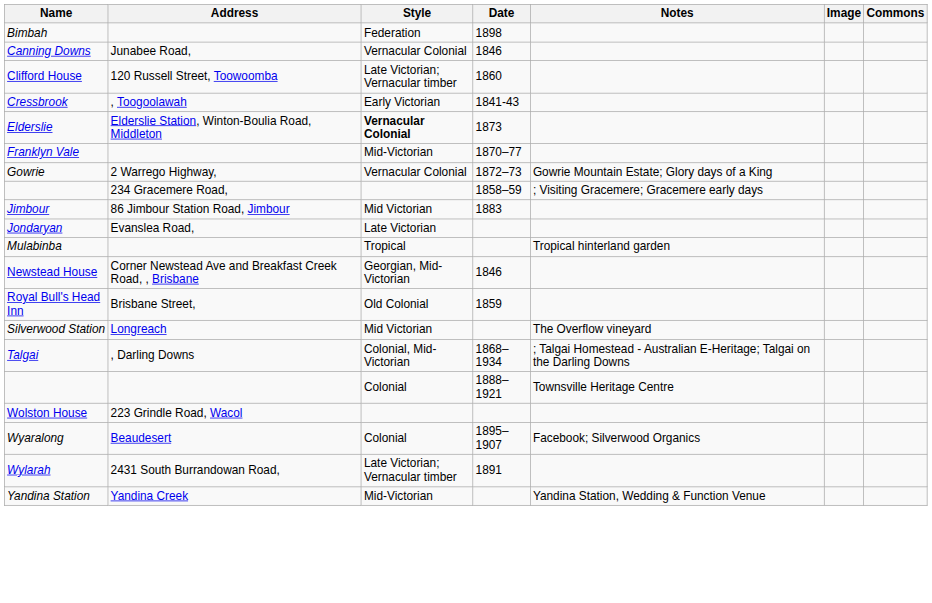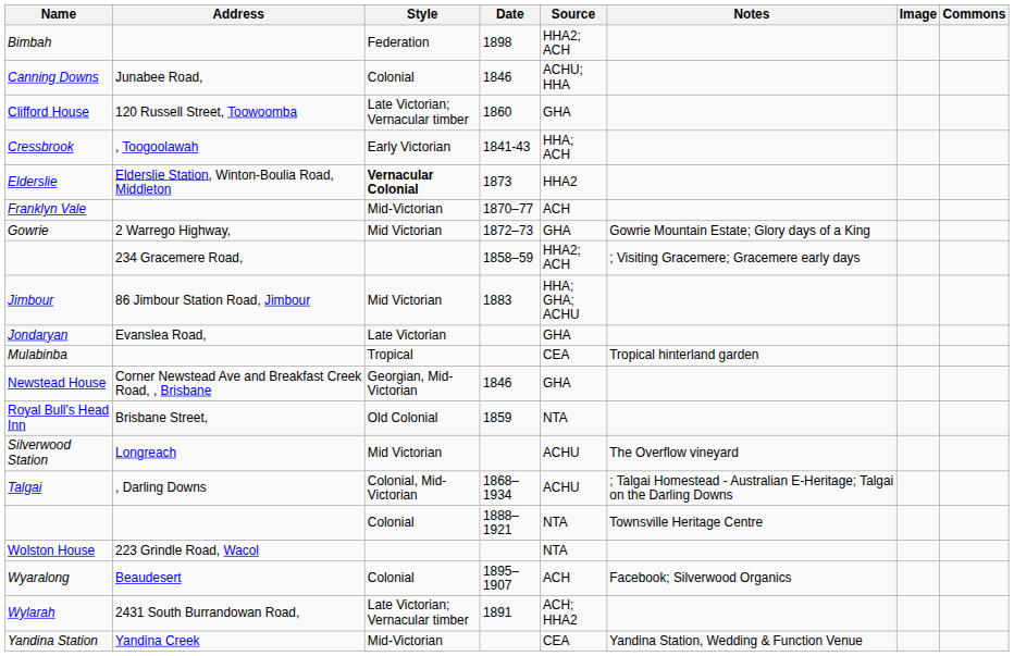+ column: Source | HHA2; ACH | ACHU; HHA | GHA | HHA; ACH | HHA2 | ACH | GHA | HHA2; ACH | HHA; GHA; ACHU | GHA | CEA | GHA | NTA | ACHU | ACHU | NTA | NTA | ACH | ACH; HHA2 | CEA
Canning Downs | Style: Vernacular Colonial -> Colonial
Gowrie | Style: Vernacular Colonial -> Mid Victorian
